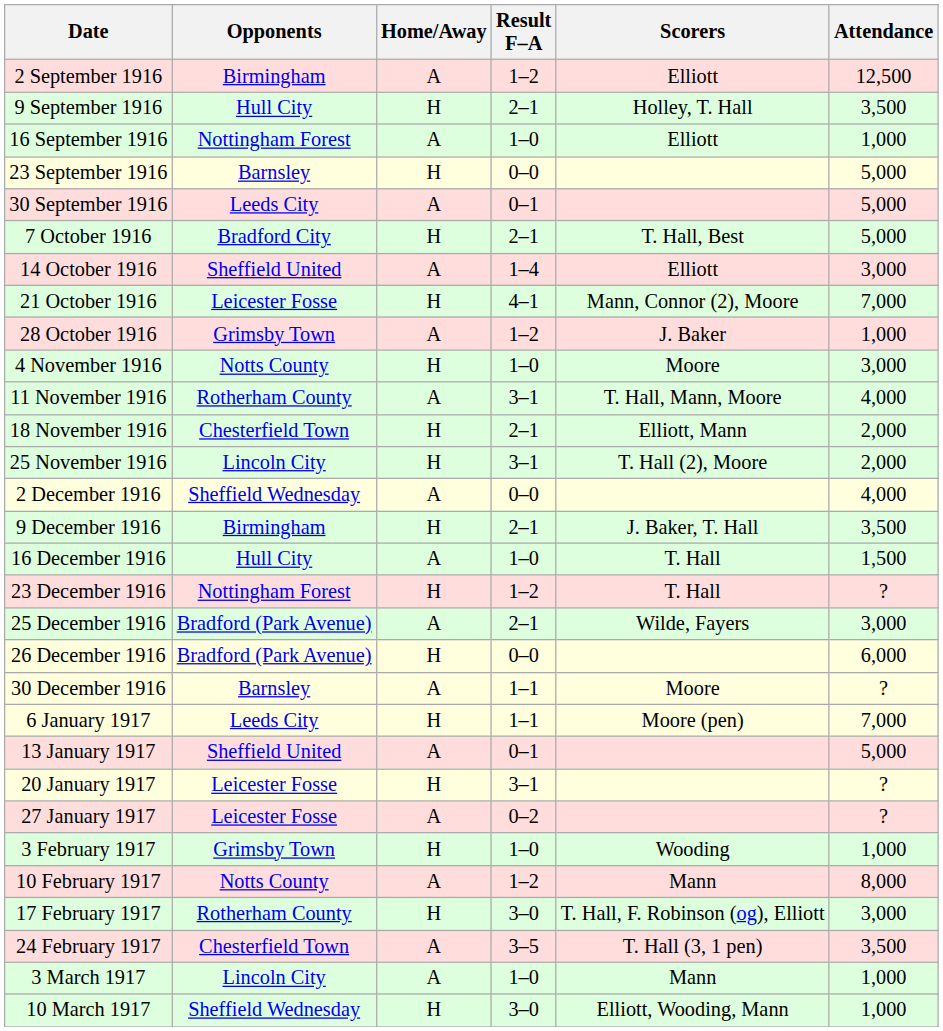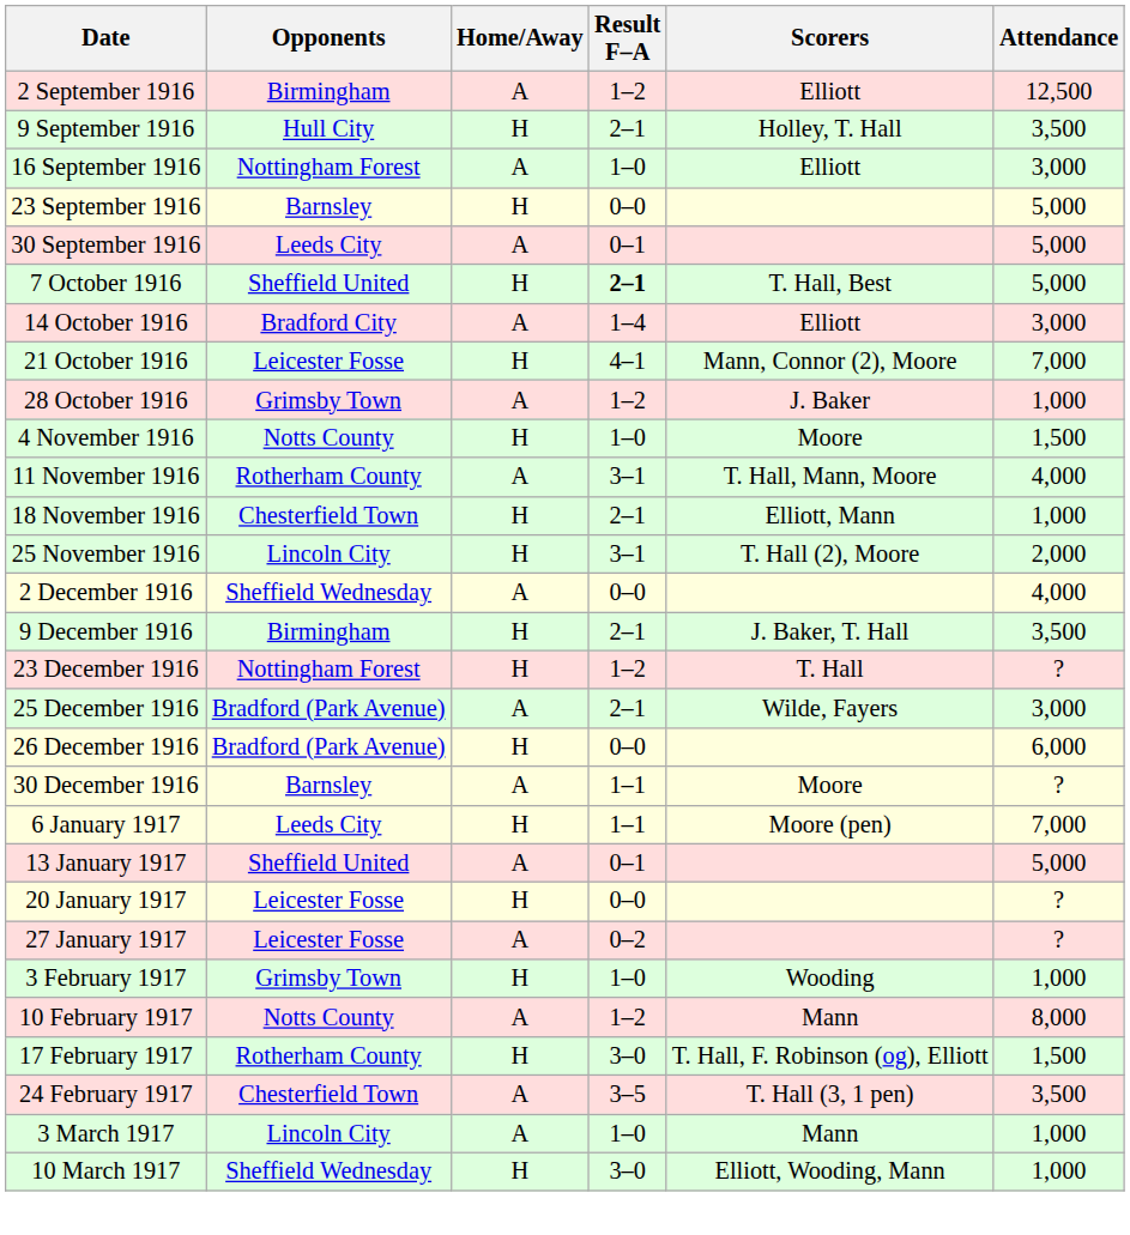16 September 1916 | Attendance: 1,000 -> 3,000
7 October 1916 | Opponents: Bradford City -> Sheffield United
7 October 1916 | Result F–A: normal -> bold
14 October 1916 | Opponents: Sheffield United -> Bradford City
4 November 1916 | Attendance: 3,000 -> 1,500
18 November 1916 | Attendance: 2,000 -> 1,000
- row: 16 December 1916 | Hull City | A | 1–0 | T. Hall | 1,500
20 January 1917 | Result F–A: 3–1 -> 0–0
17 February 1917 | Attendance: 3,000 -> 1,500
